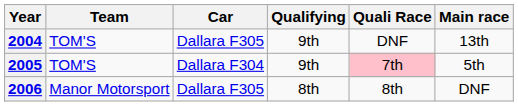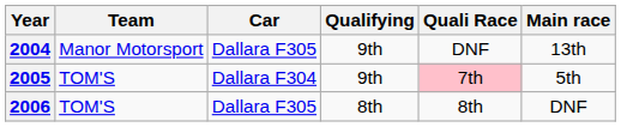2004 | Team: TOM'S -> Manor Motorsport
2006 | Team: Manor Motorsport -> TOM'S
